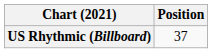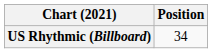US Rhythmic (Billboard) | Position: 37 -> 34
